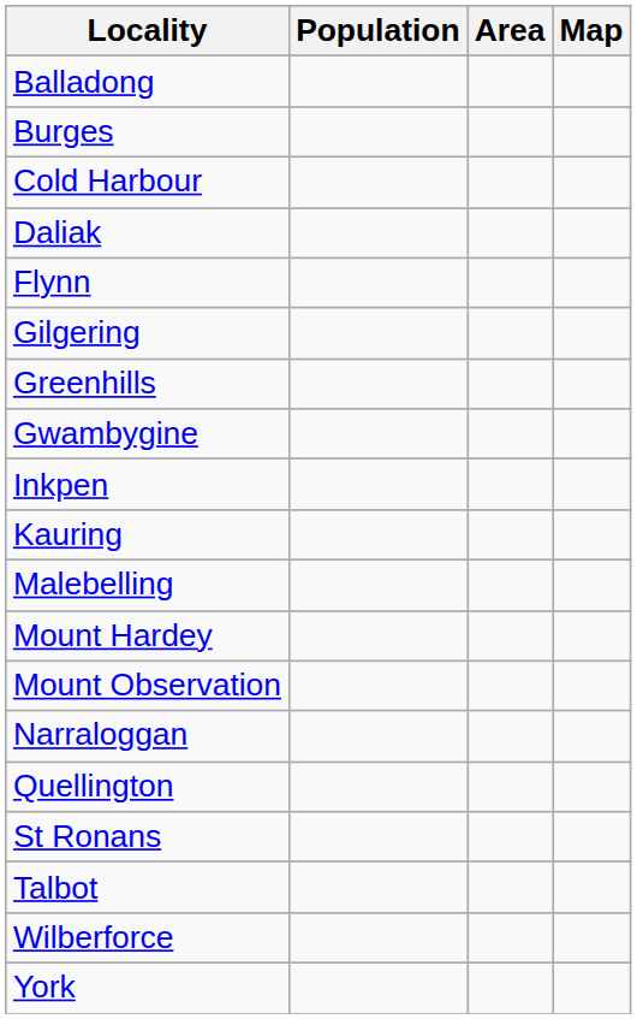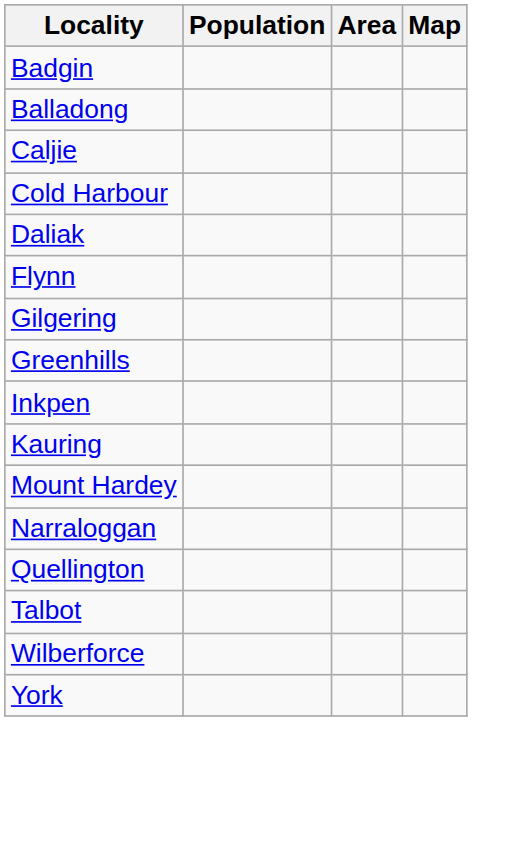+ row: Badgin
- row: Burges
+ row: Caljie
- row: Gwambygine
- row: Malebelling
- row: Mount Observation
- row: St Ronans
